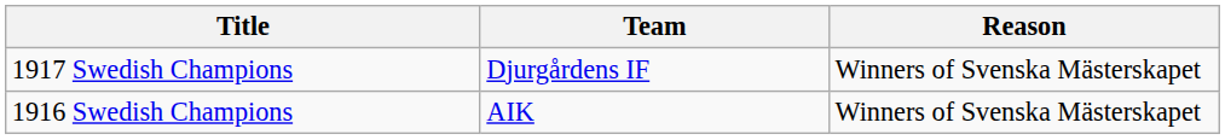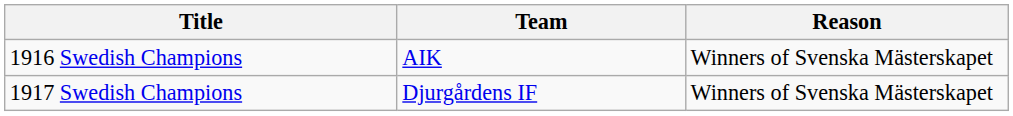rows swapped: 1916 Swedish Champions <-> 1917 Swedish Champions
